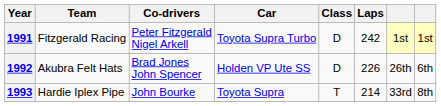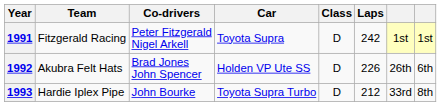1991 | Car: Toyota Supra Turbo -> Toyota Supra
1993 | Car: Toyota Supra -> Toyota Supra Turbo
1993 | Class: T -> D
1993 | Laps: 214 -> 212
